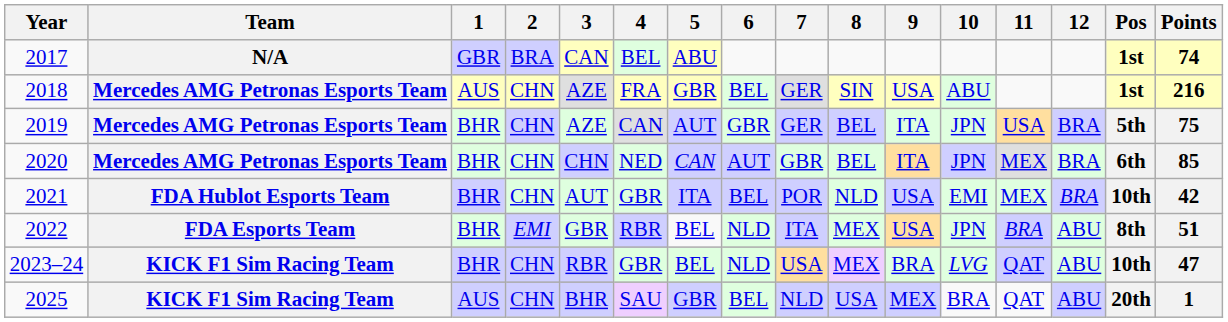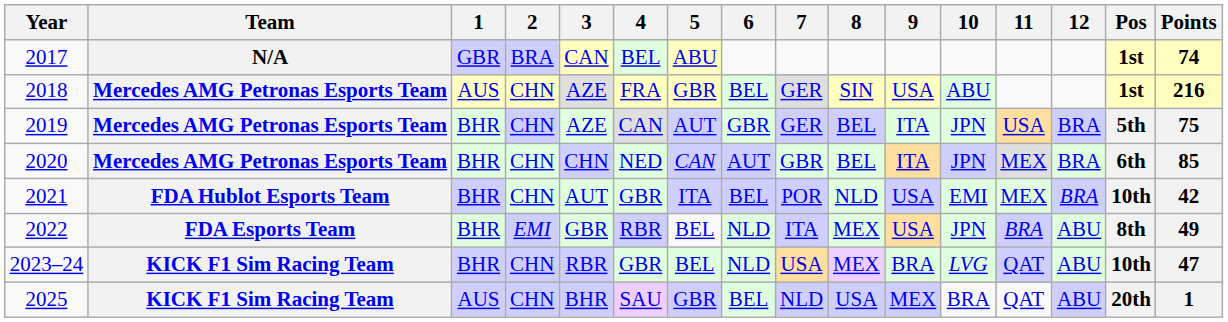2022 | Points: 51 -> 49
